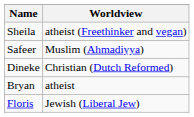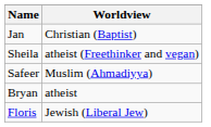+ row: Jan | Christian (Baptist)
- row: Dineke | Christian (Dutch Reformed)
